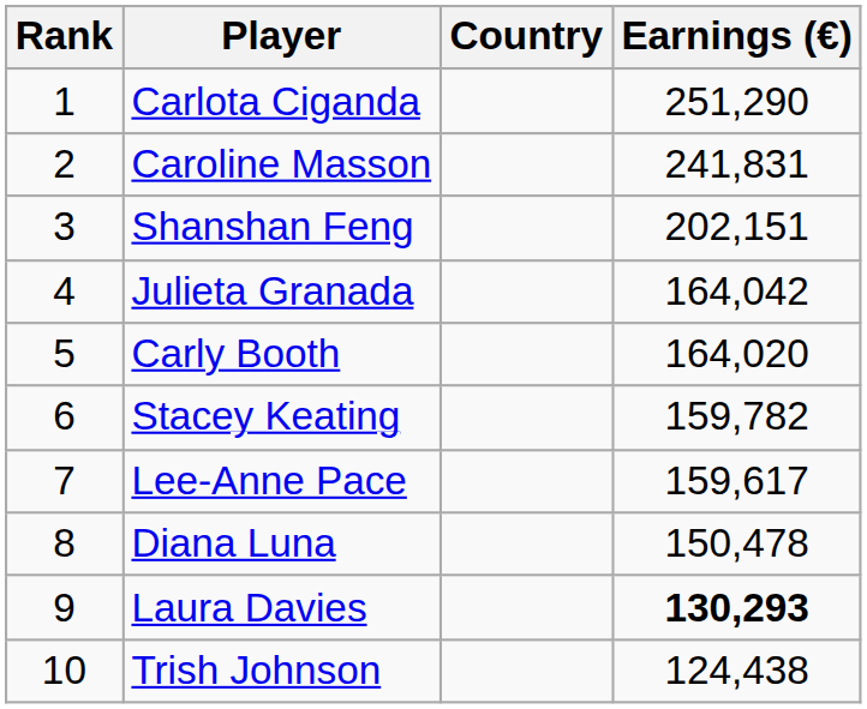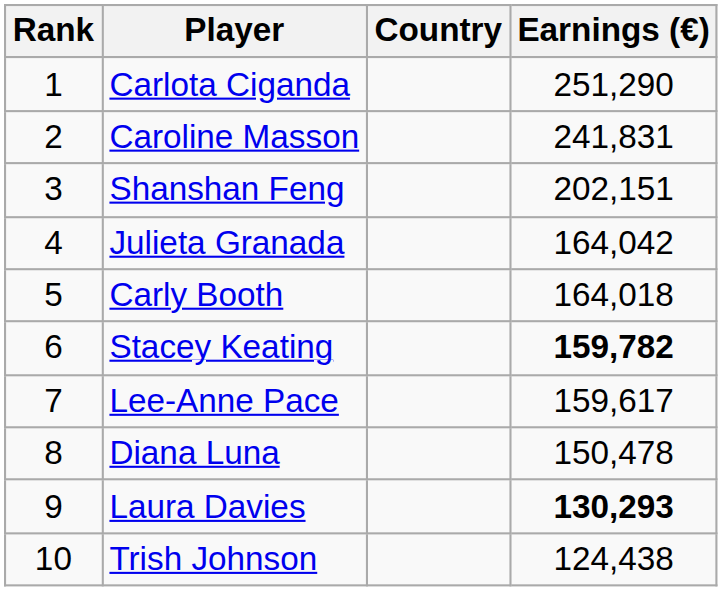Carly Booth | Earnings (€): 164,020 -> 164,018
Stacey Keating | Earnings (€): normal -> bold
